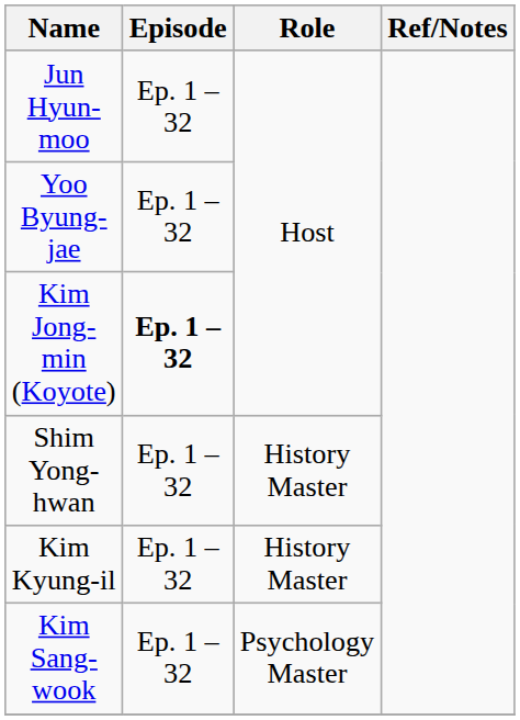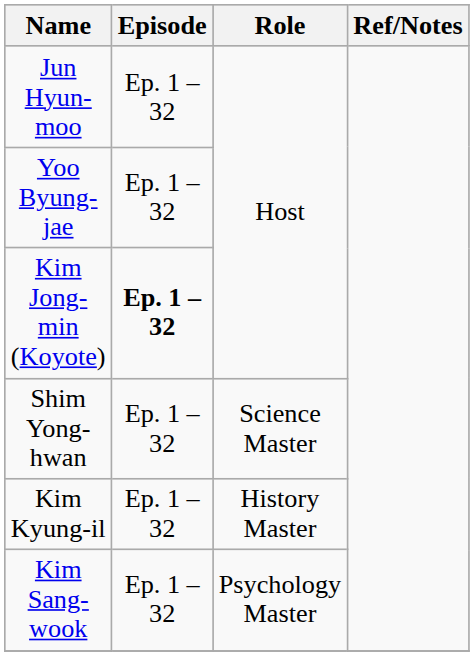Shim Yong-hwan | Role: History Master -> Science Master
